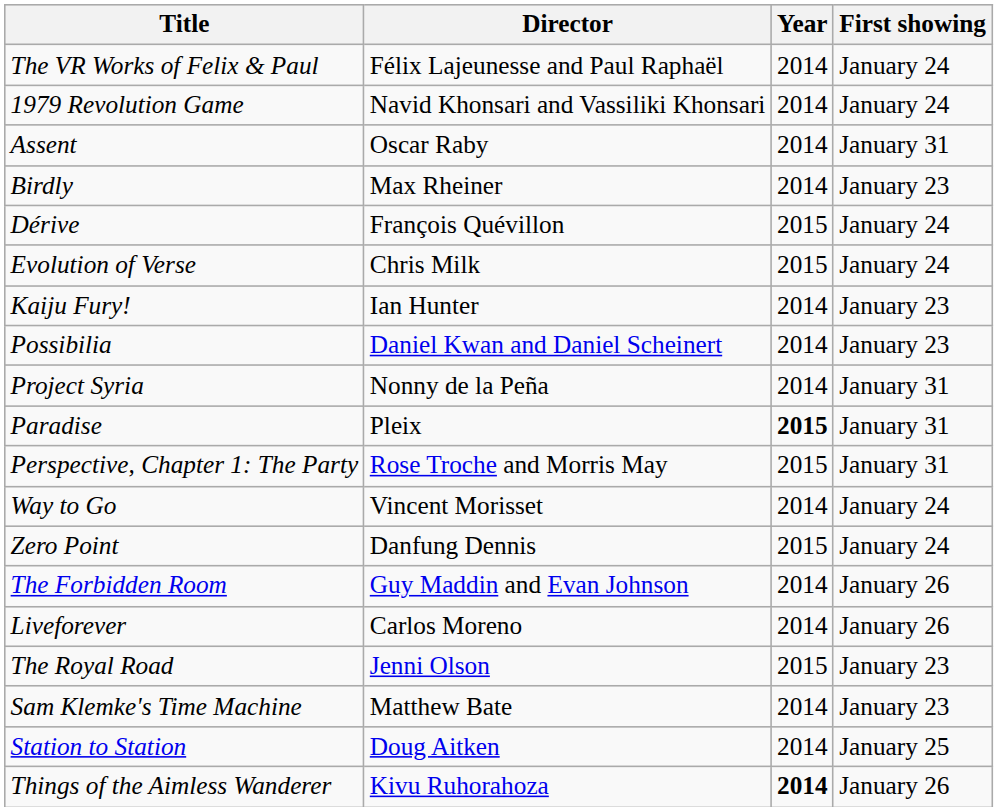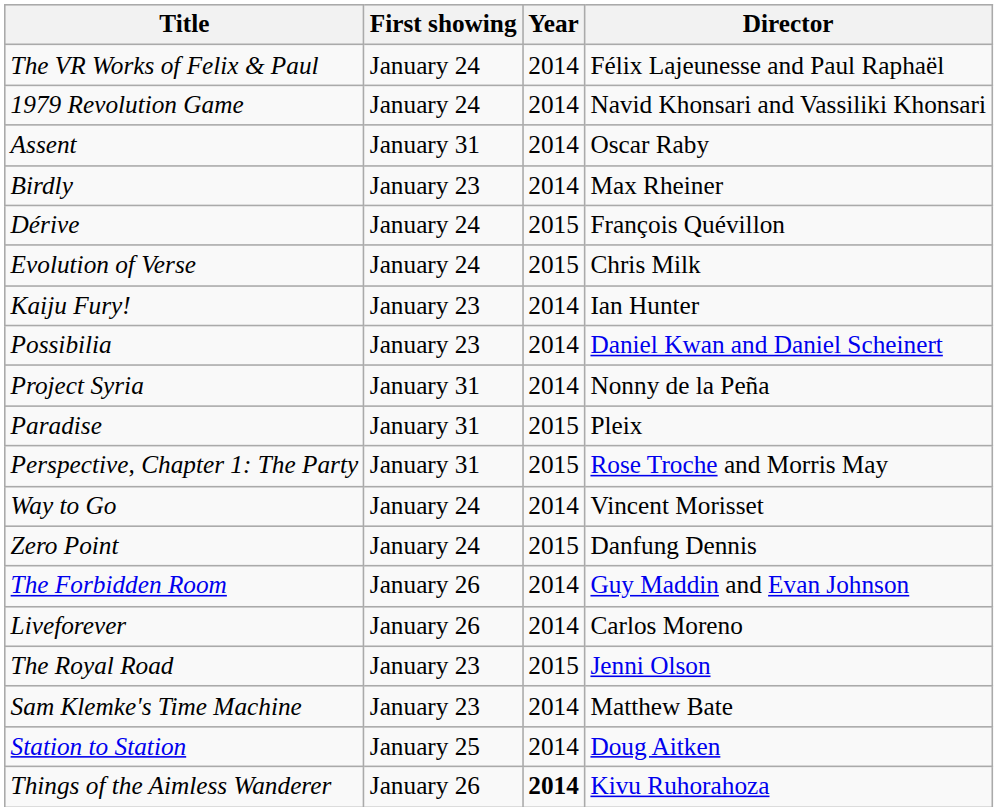columns swapped: Director <-> First showing
Paradise | Year: bold -> normal
